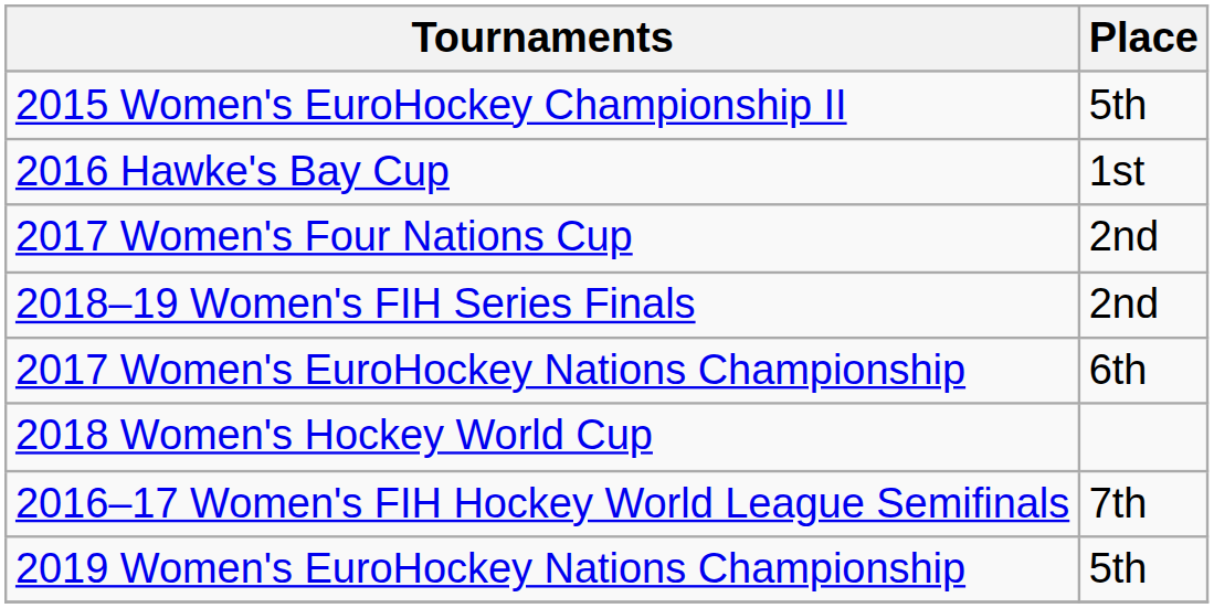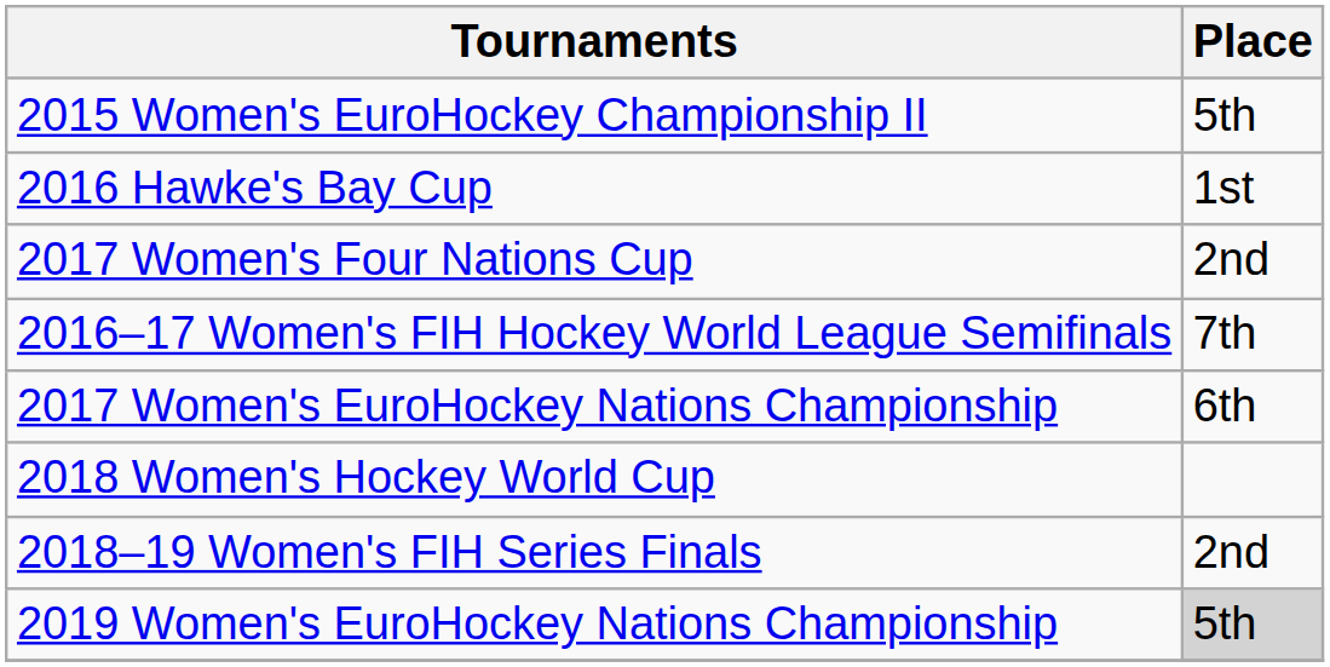rows swapped: 2016–17 Women's FIH Hockey World League Semifinals <-> 2018–19 Women's FIH Series Finals
2019 Women's EuroHockey Nations Championship | Place: no background -> lightgrey background
